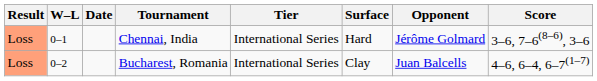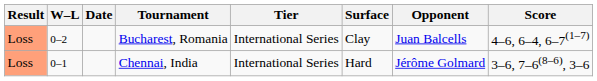rows swapped: Chennai, India <-> Bucharest, Romania
